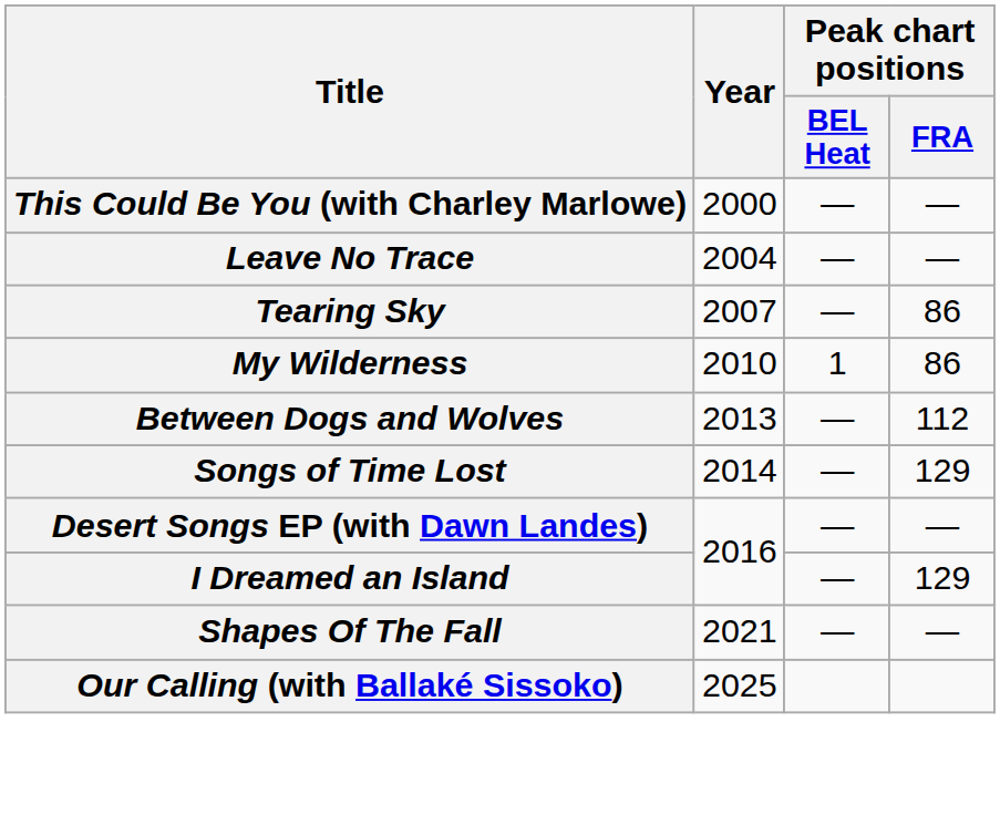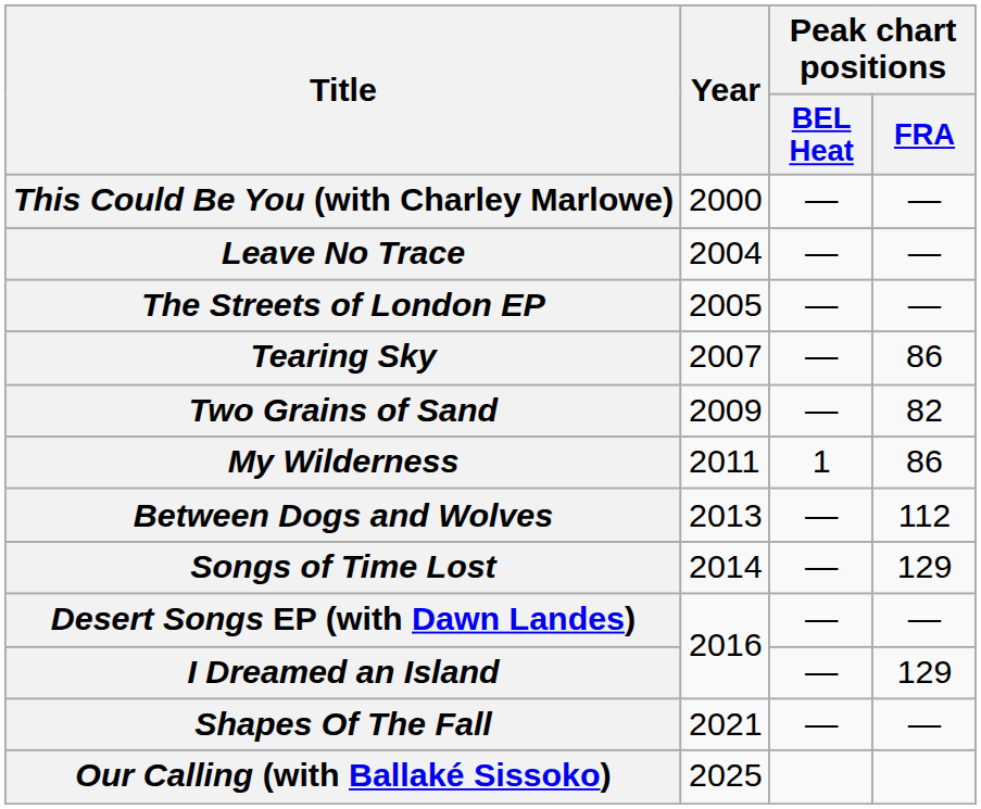+ row: The Streets of London EP | 2005 | — | —
+ row: Two Grains of Sand | 2009 | — | 82
My Wilderness | Year: 2010 -> 2011
